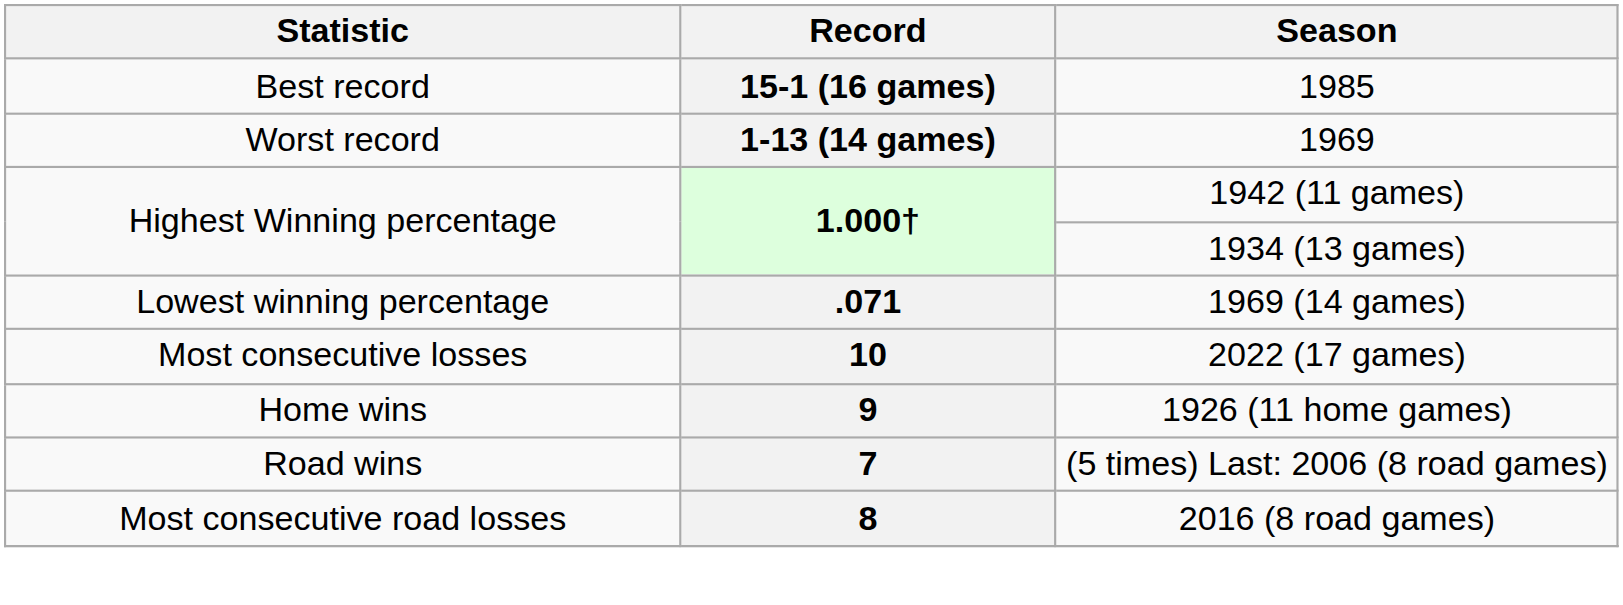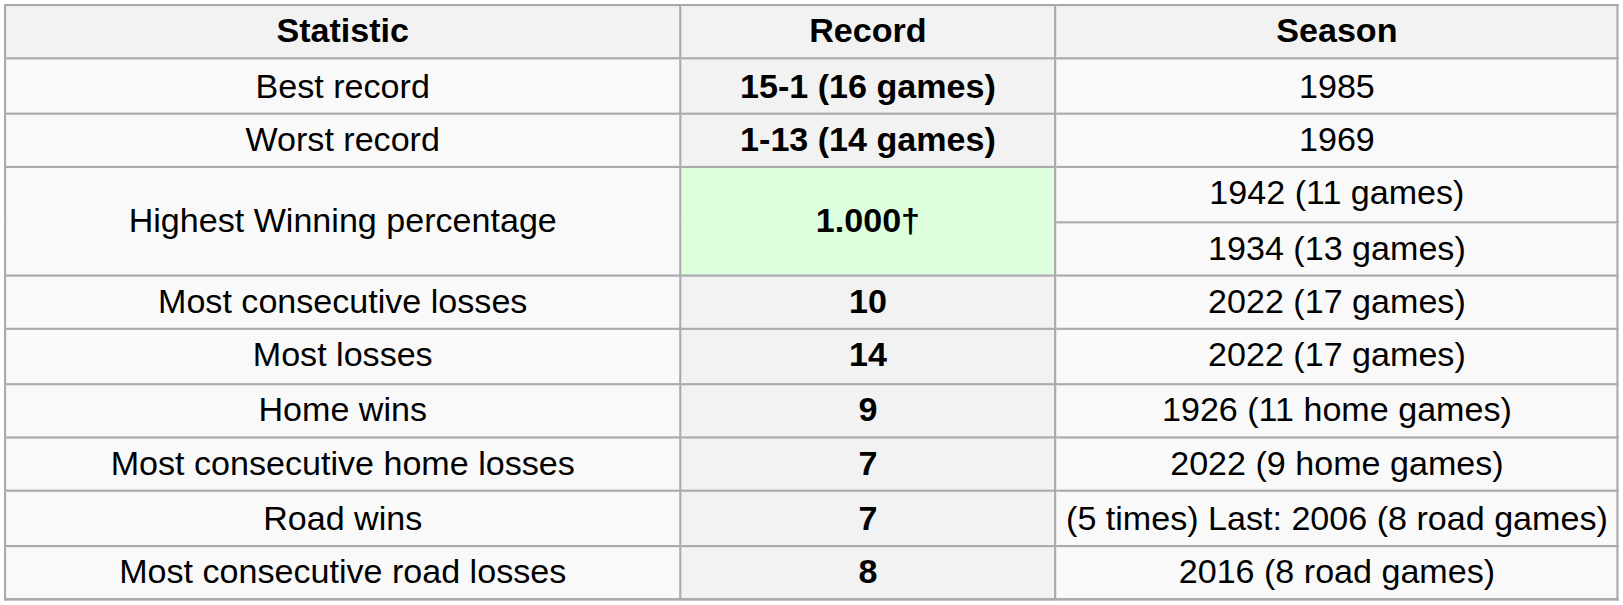- row: Lowest winning percentage | .071 | 1969 (14 games)
+ row: Most losses | 14 | 2022 (17 games)
+ row: Most consecutive home losses | 7 | 2022 (9 home games)
